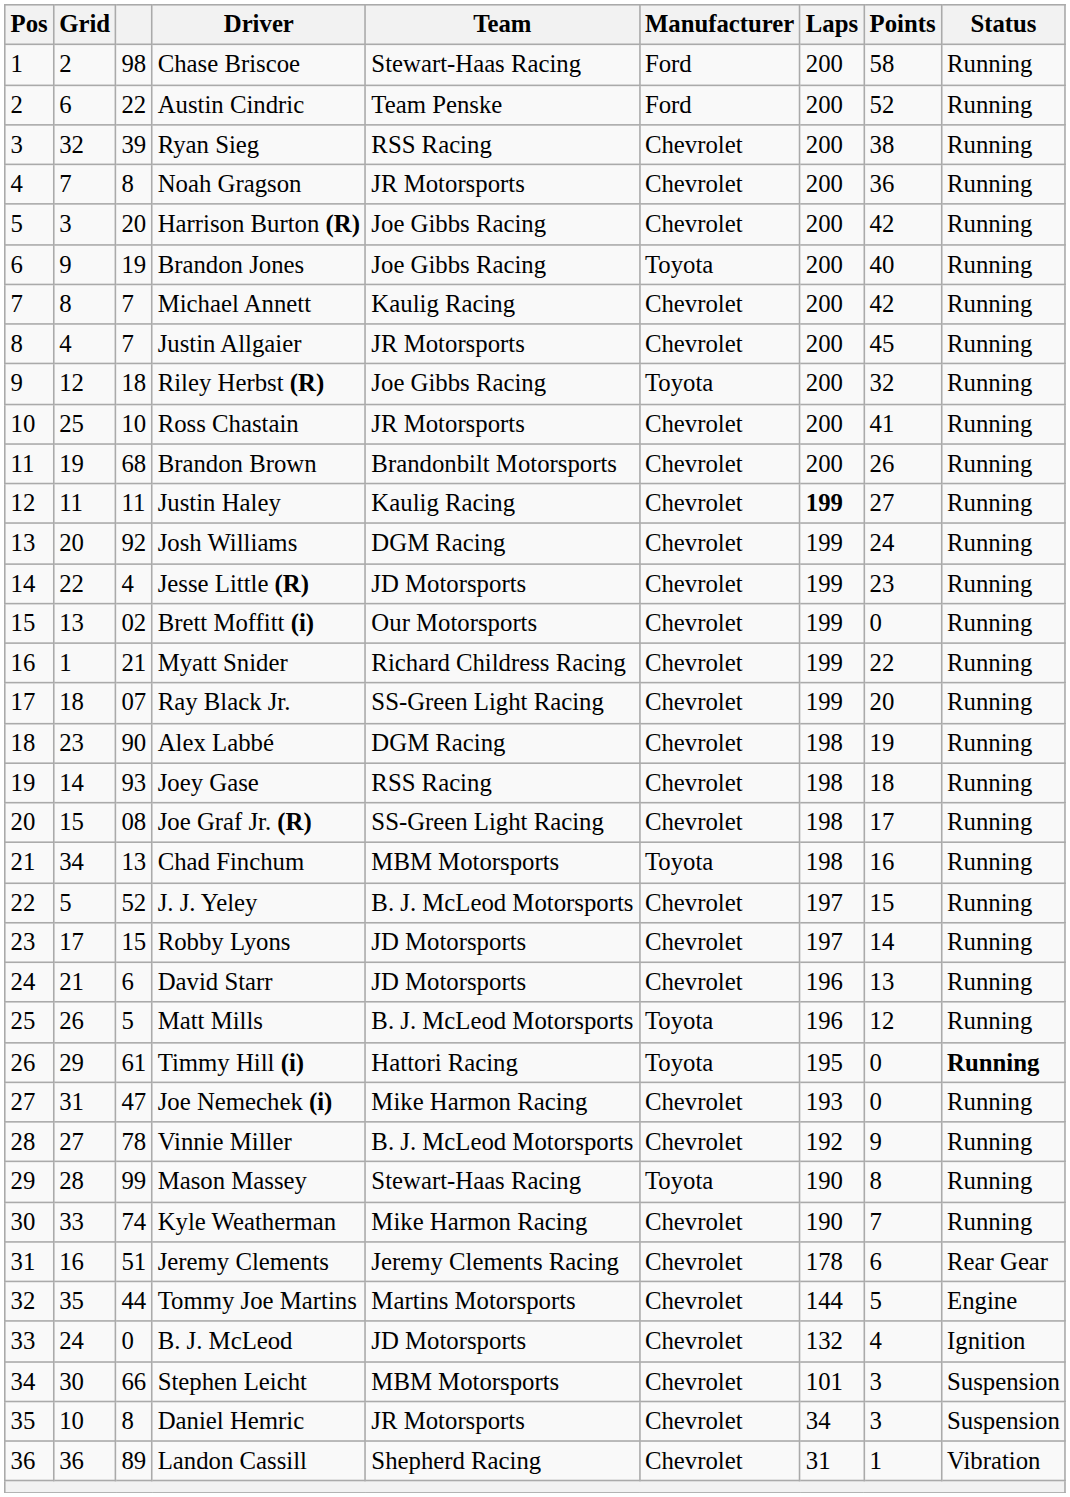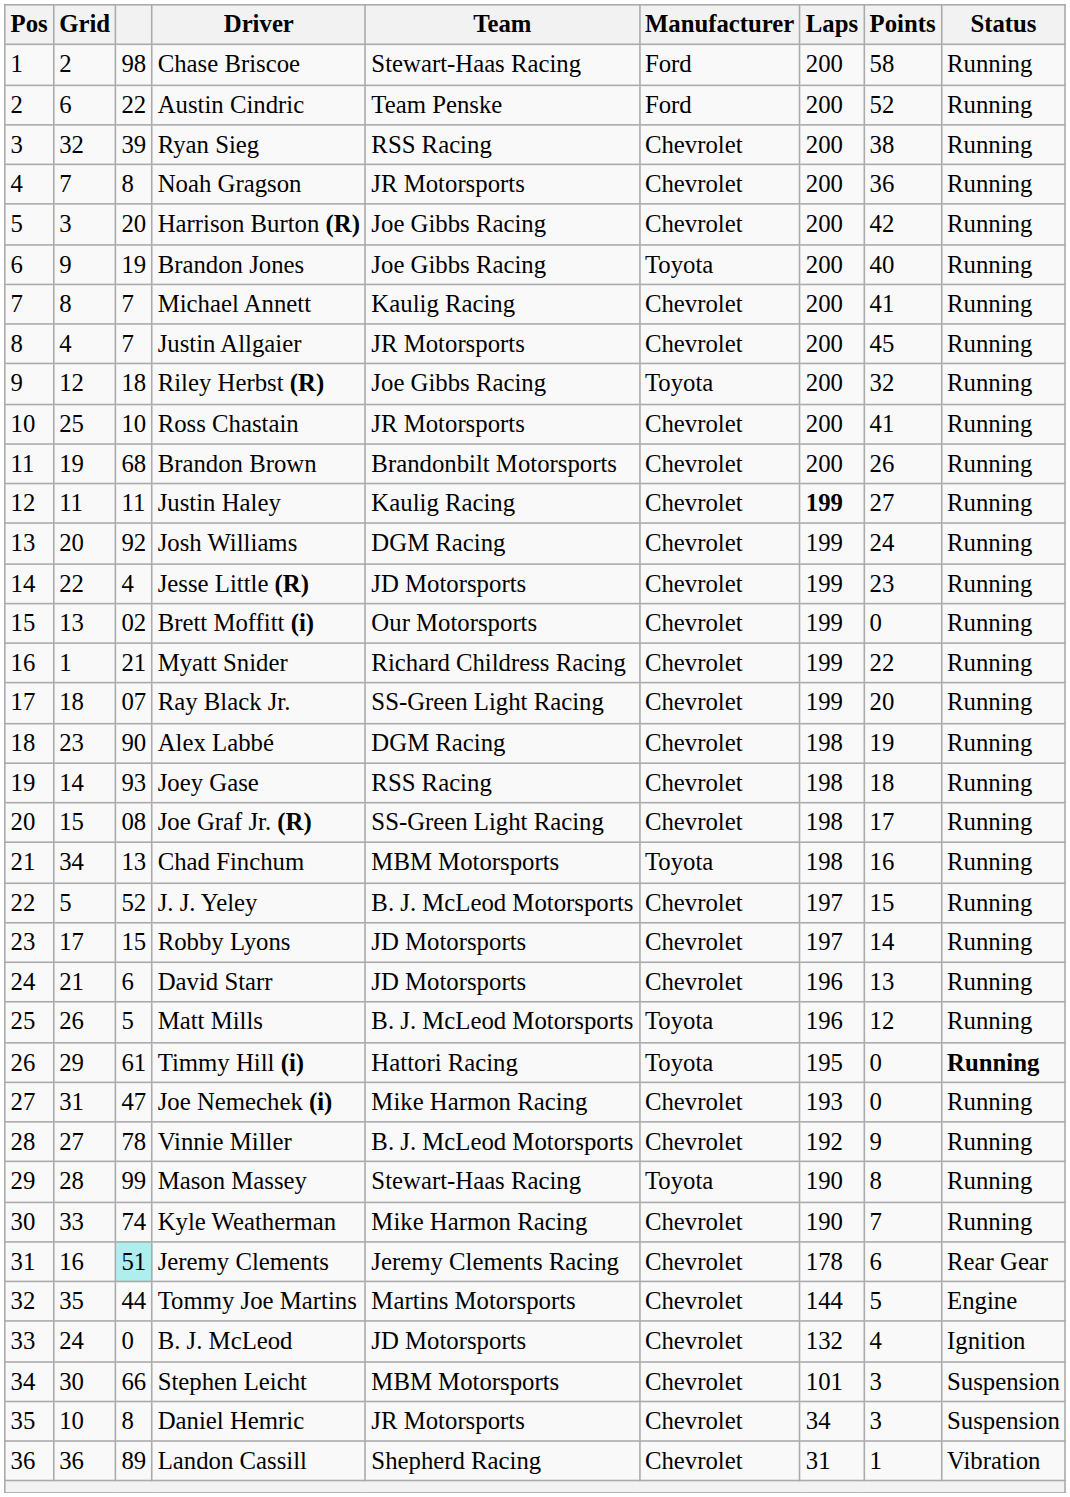Michael Annett | Points: 42 -> 41
Jeremy Clements | column 3: no background -> paleturquoise background
